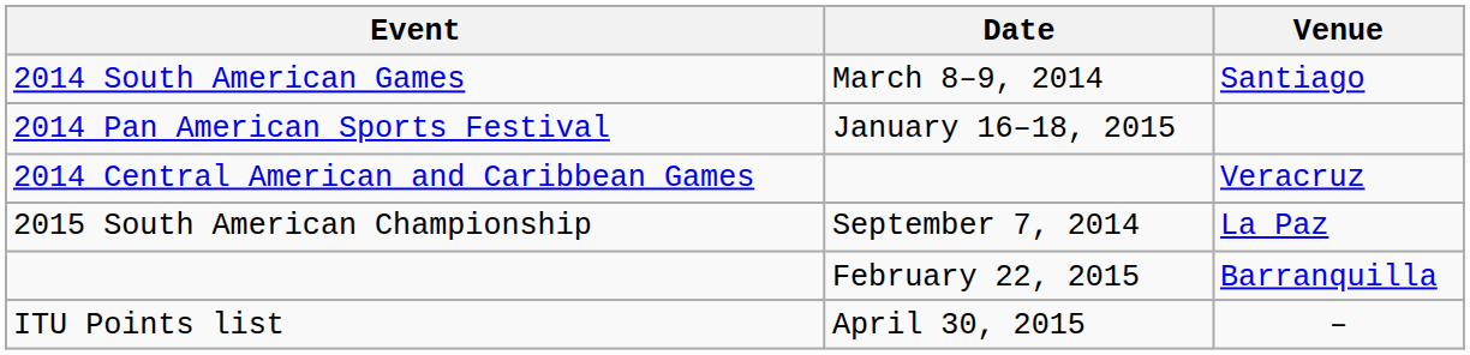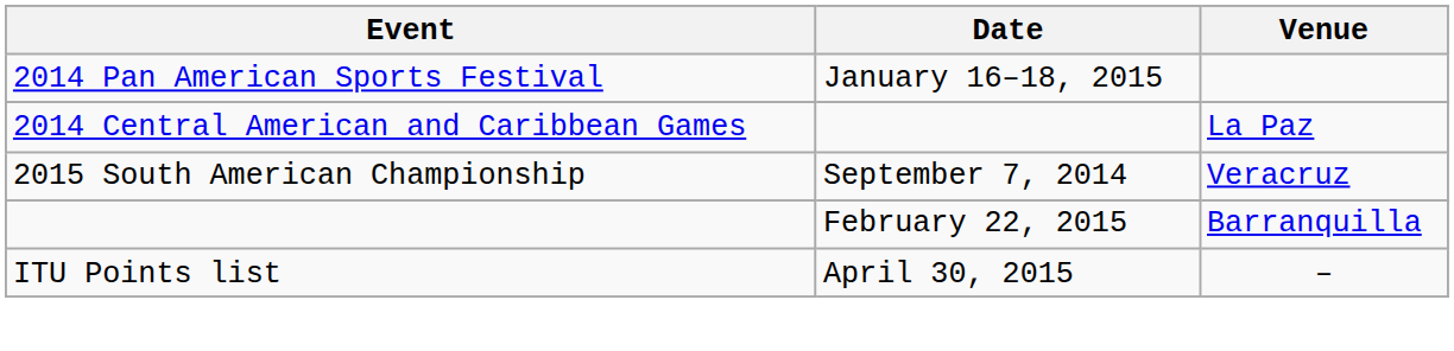- row: 2014 South American Games | March 8–9, 2014 | Santiago
2014 Central American and Caribbean Games | Venue: Veracruz -> La Paz
2015 South American Championship | Venue: La Paz -> Veracruz
